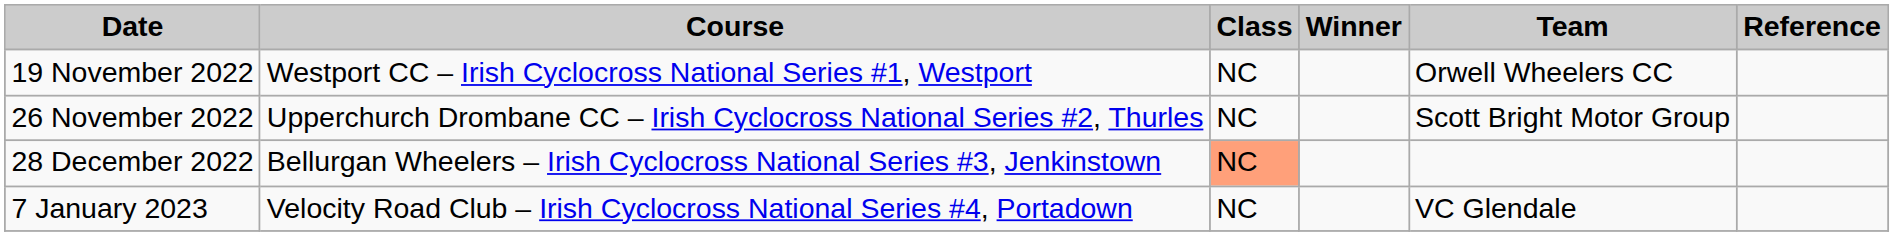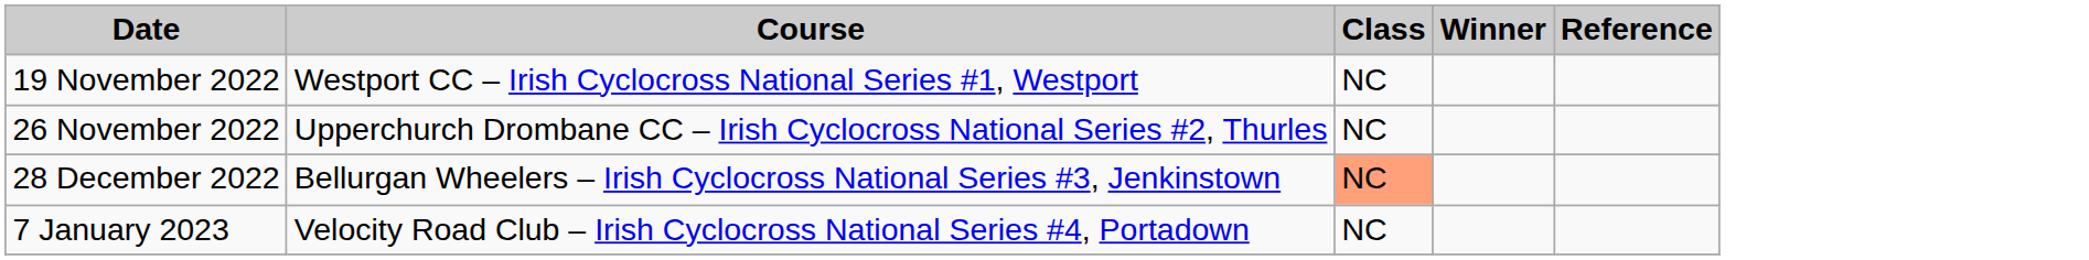- column: Team | Orwell Wheelers CC | Scott Bright Motor Group | VC Glendale
